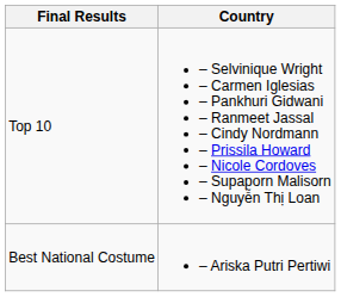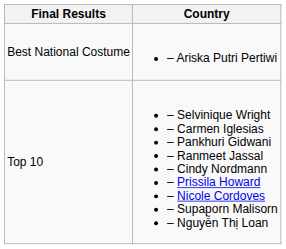rows swapped: Best National Costume <-> Top 10
